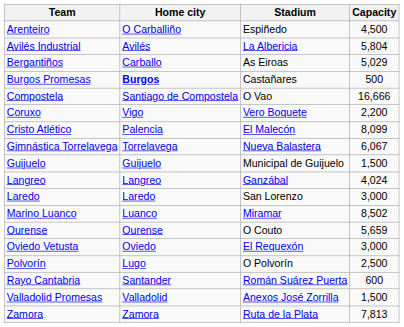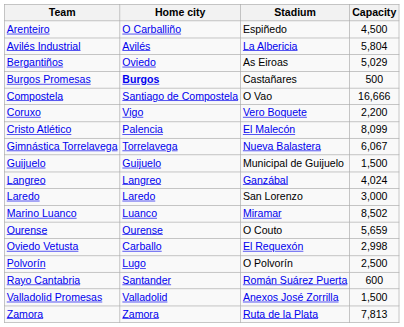Bergantiños | Home city: Carballo -> Oviedo
Oviedo Vetusta | Home city: Oviedo -> Carballo
Oviedo Vetusta | Capacity: 3,000 -> 2,998
